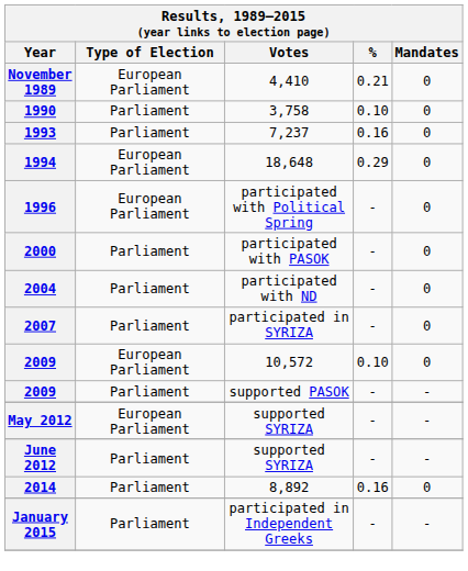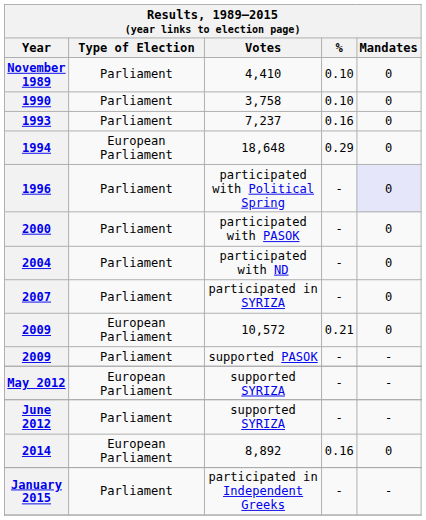November 1989 | Type of Election: European Parliament -> Parliament
November 1989 | %: 0.21 -> 0.10
1996 | Type of Election: European Parliament -> Parliament
1996 | Mandates: no background -> lavender background
2009 / 10,572 | %: 0.10 -> 0.21
2014 | Type of Election: Parliament -> European Parliament
